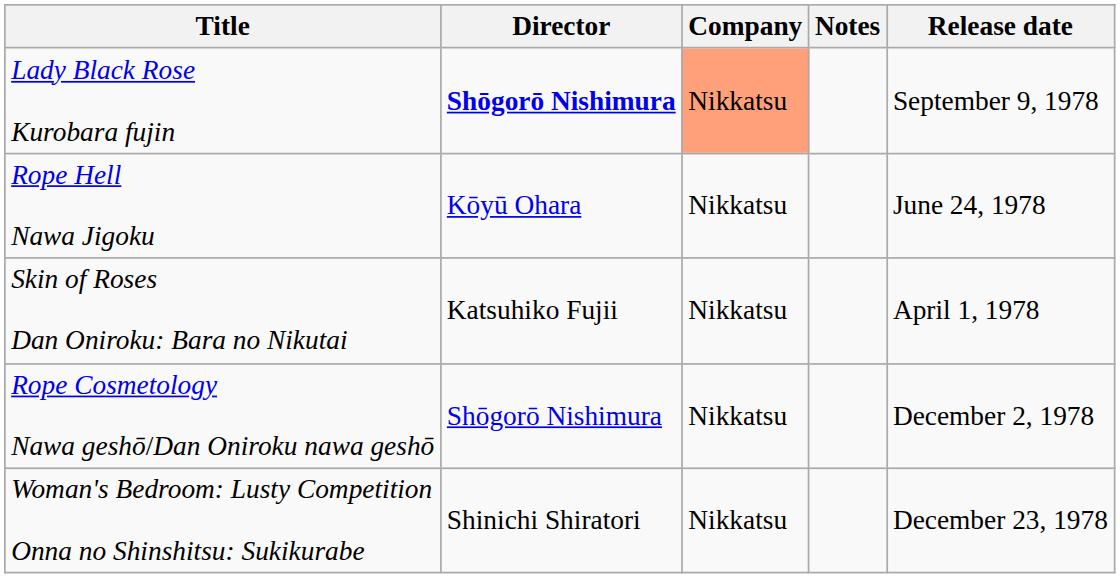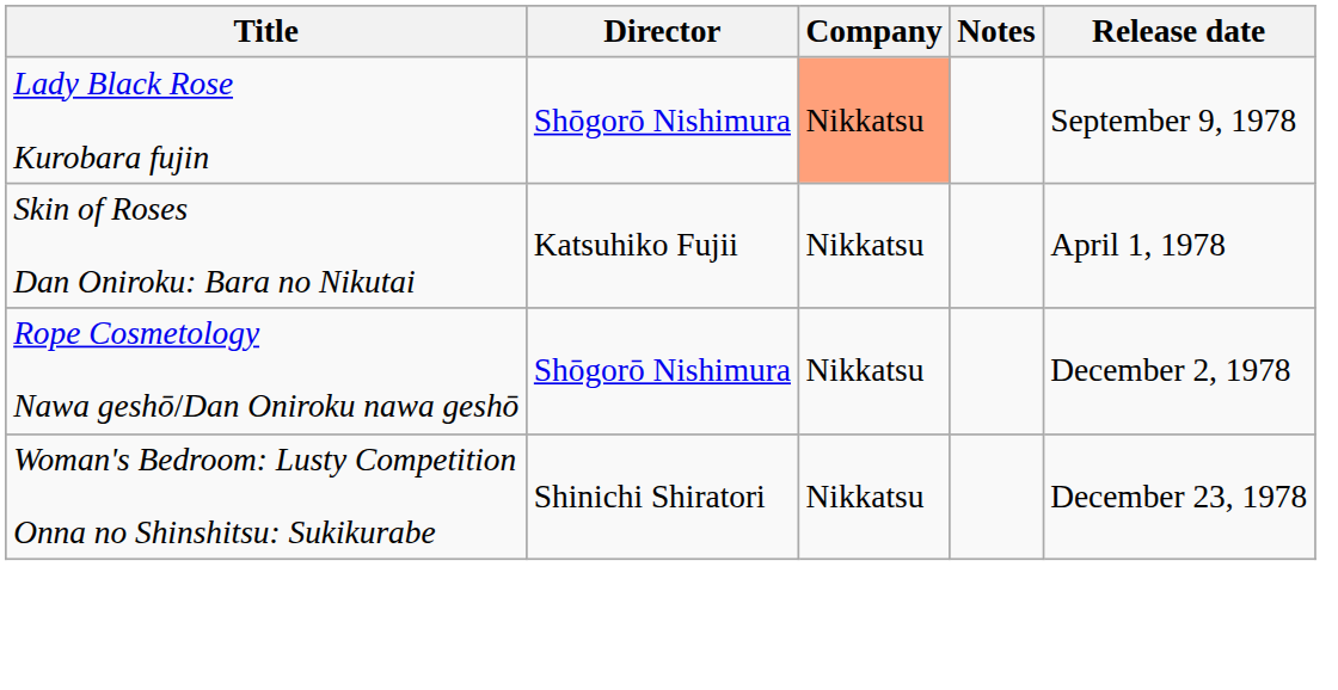Lady Black Rose Kurobara fujin | Director: bold -> normal
- row: Rope Hell Nawa Jigoku | Kōyū Ohara | Nikkatsu | June 24, 1978
